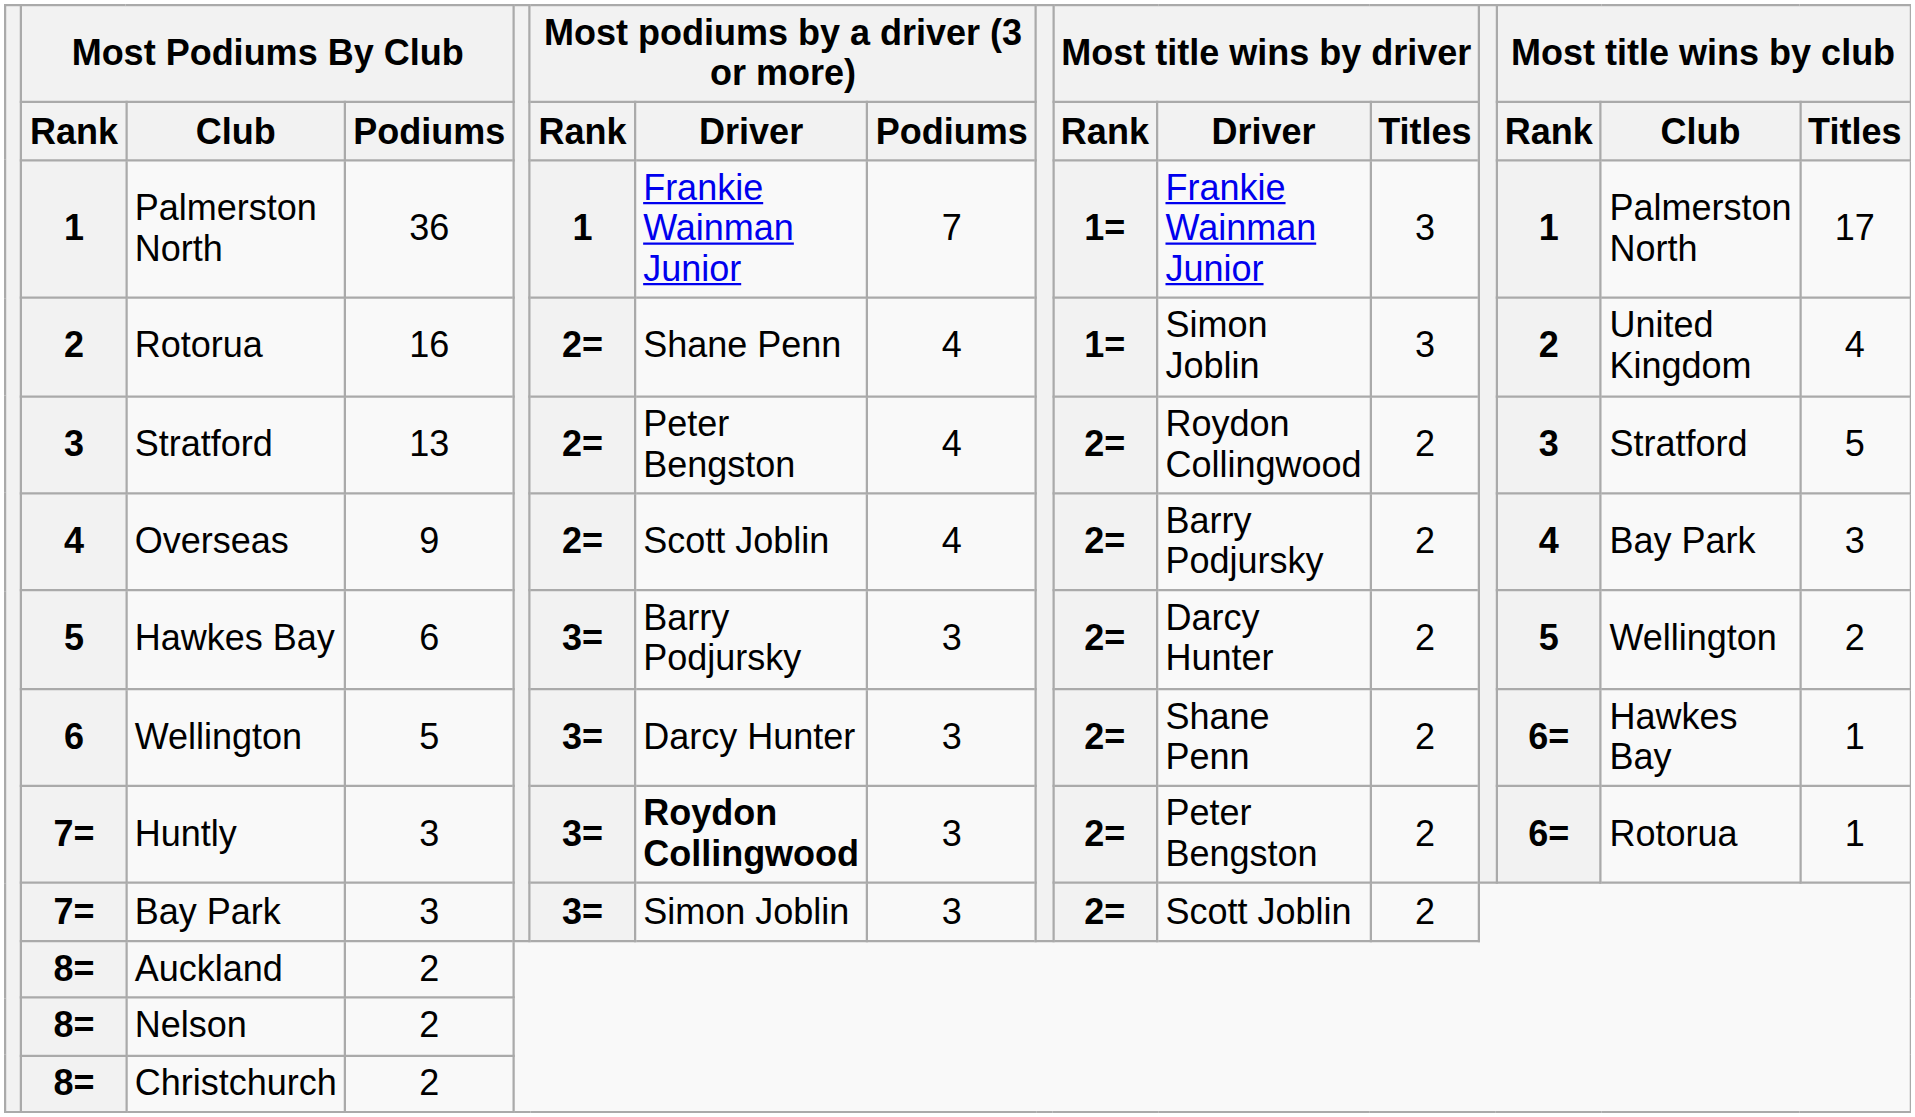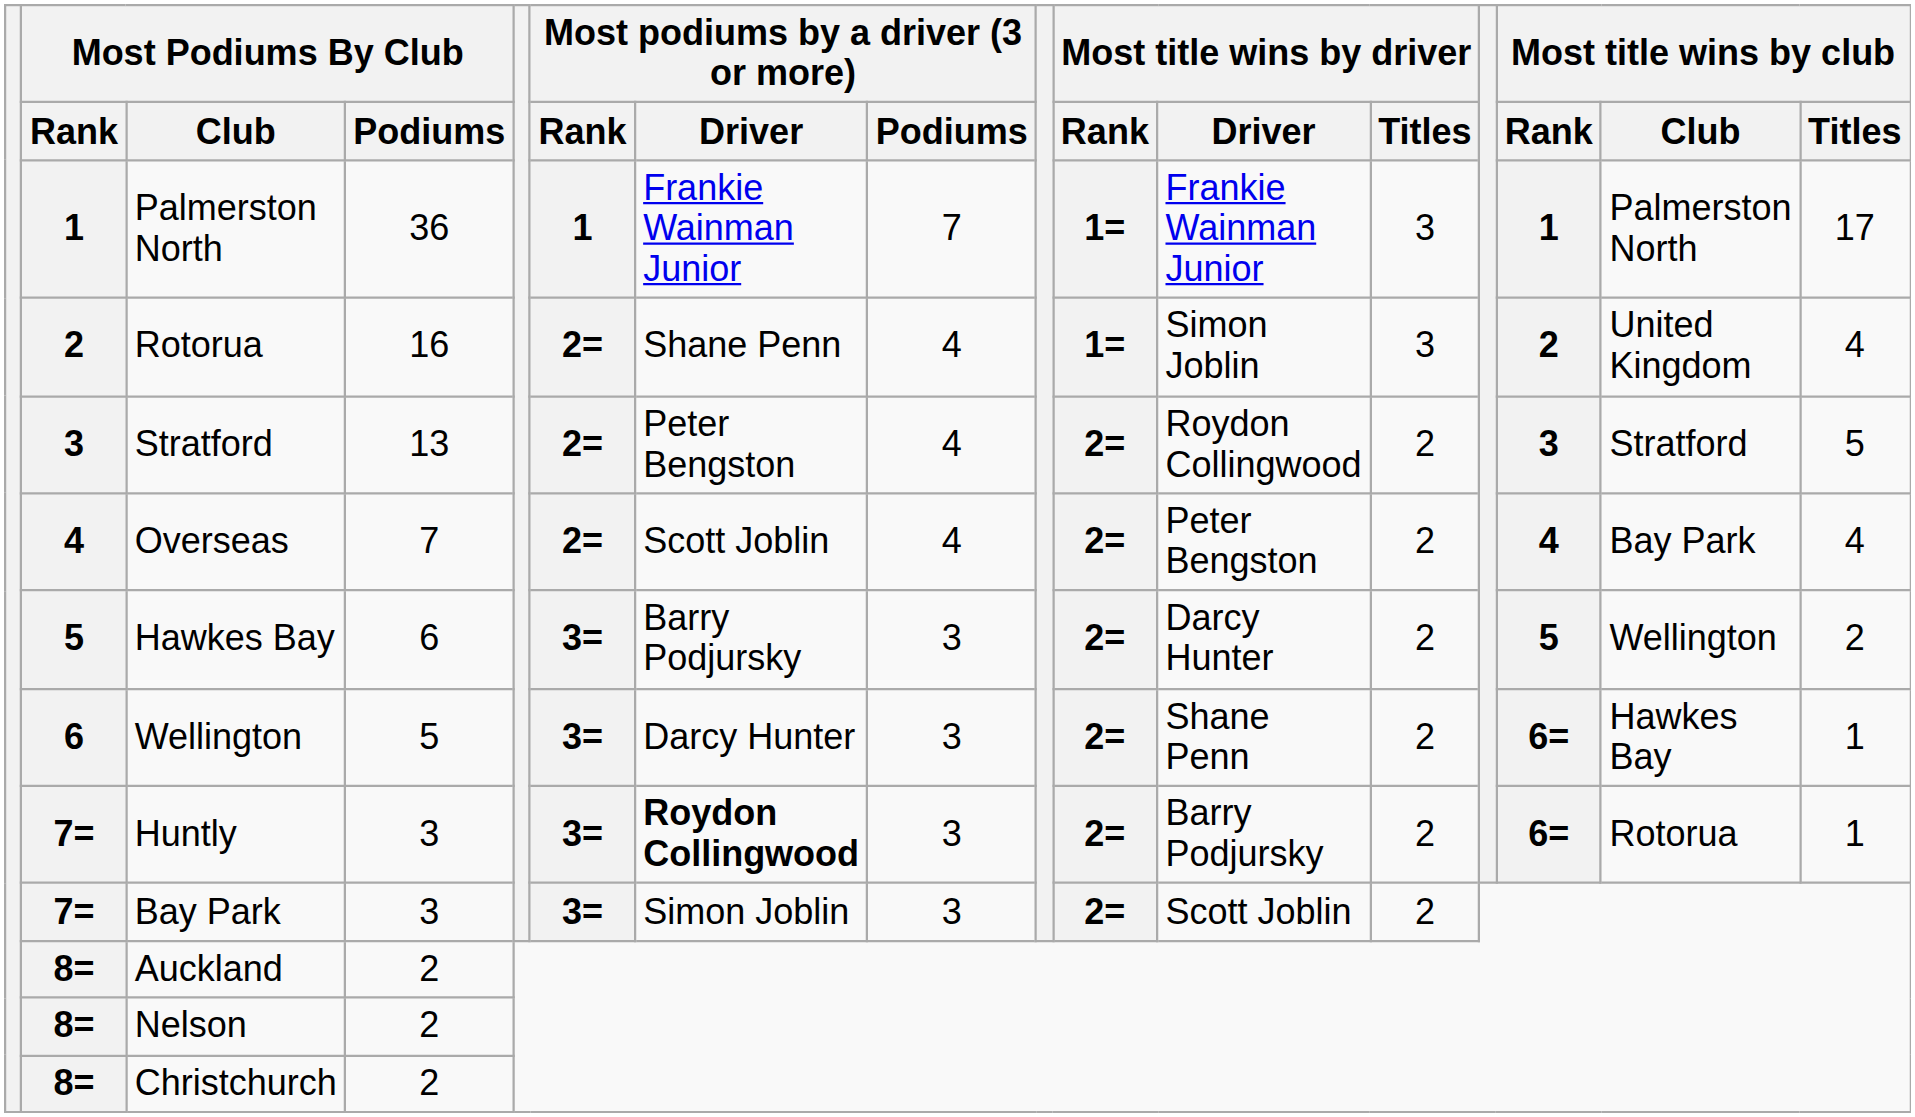Overseas | Most Podiums By Club / Podiums: 9 -> 7
Overseas | Most title wins by driver / Driver: Barry Podjursky -> Peter Bengston
Overseas | Most title wins by club / Titles: 3 -> 4
Huntly | Most title wins by driver / Driver: Peter Bengston -> Barry Podjursky
